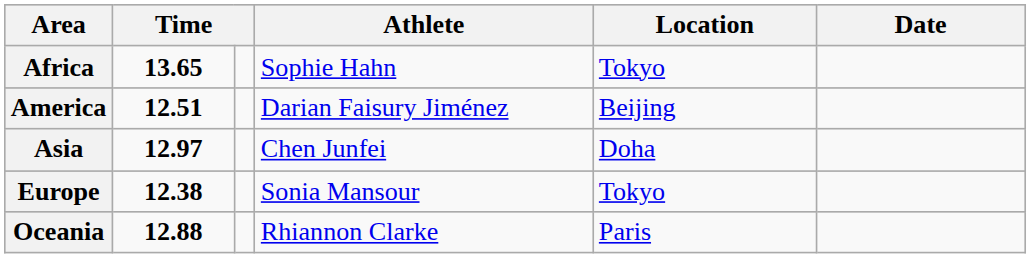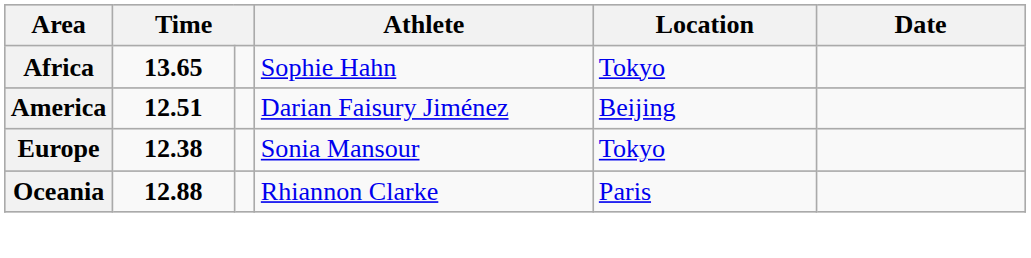- row: Asia | 12.97 | Chen Junfei | Doha
